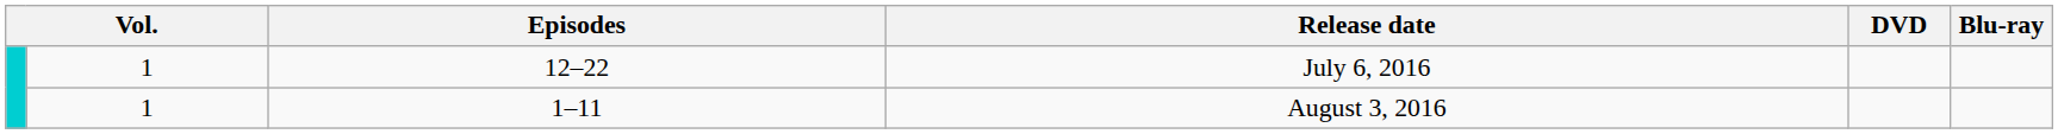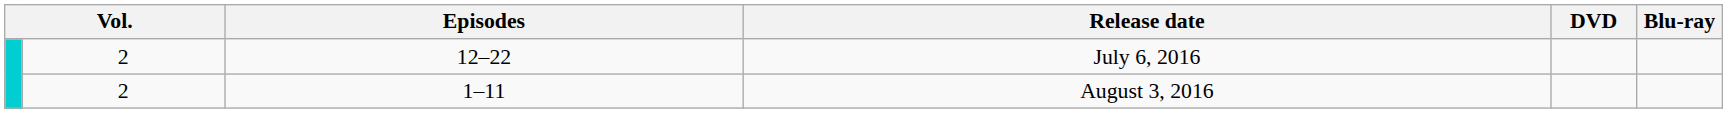July 6, 2016 | column 2: 1 -> 2
August 3, 2016 | column 2: 1 -> 2
